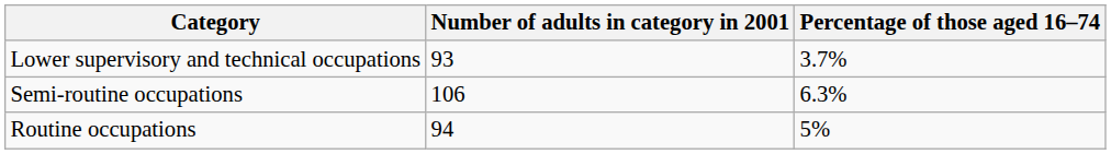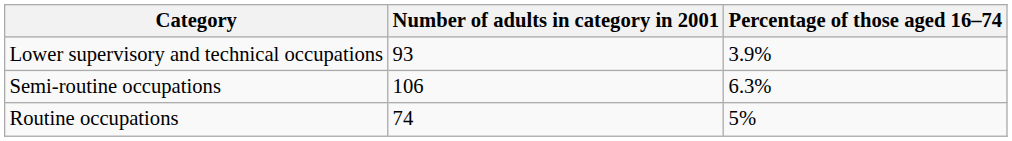Lower supervisory and technical occupations | Percentage of those aged 16–74: 3.7% -> 3.9%
Routine occupations | Number of adults in category in 2001: 94 -> 74
